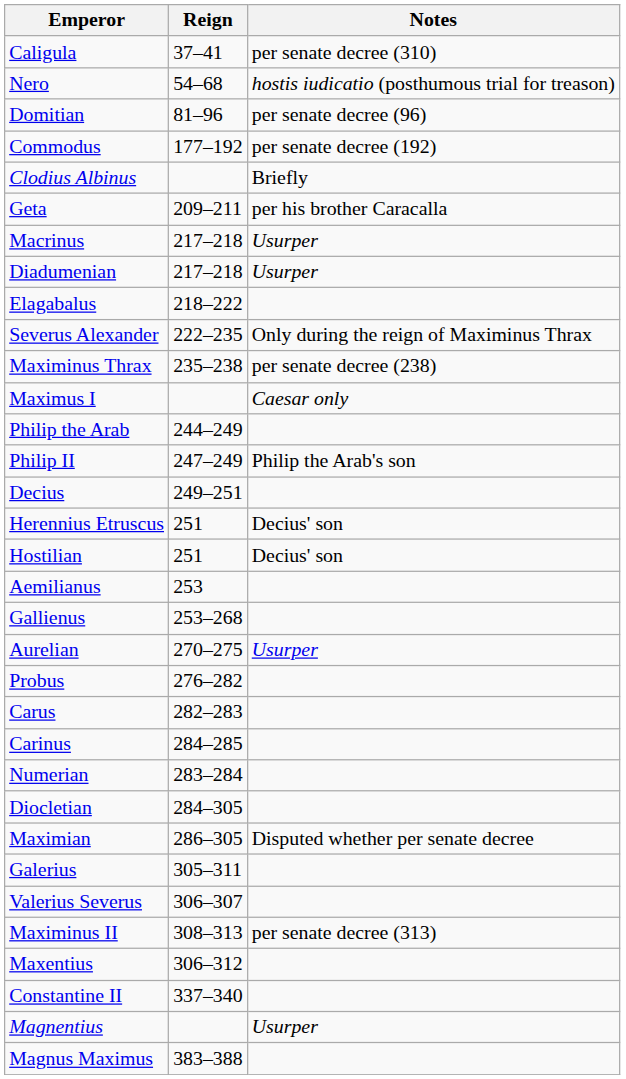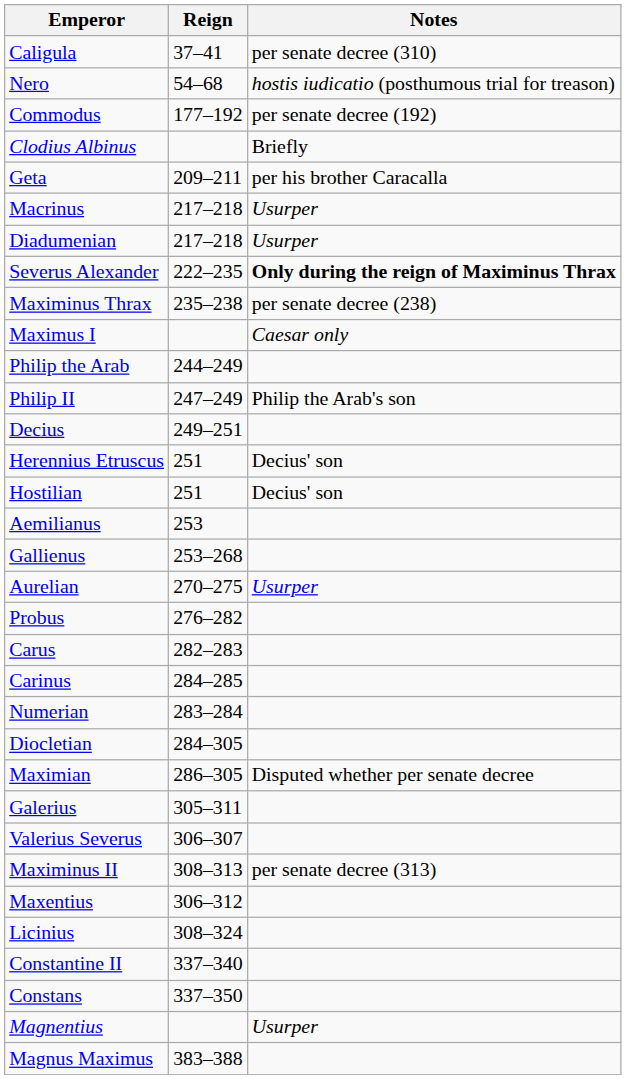- row: Domitian | 81–96 | per senate decree (96)
- row: Elagabalus | 218–222
Severus Alexander | Notes: normal -> bold
+ row: Licinius | 308–324
+ row: Constans | 337–350
